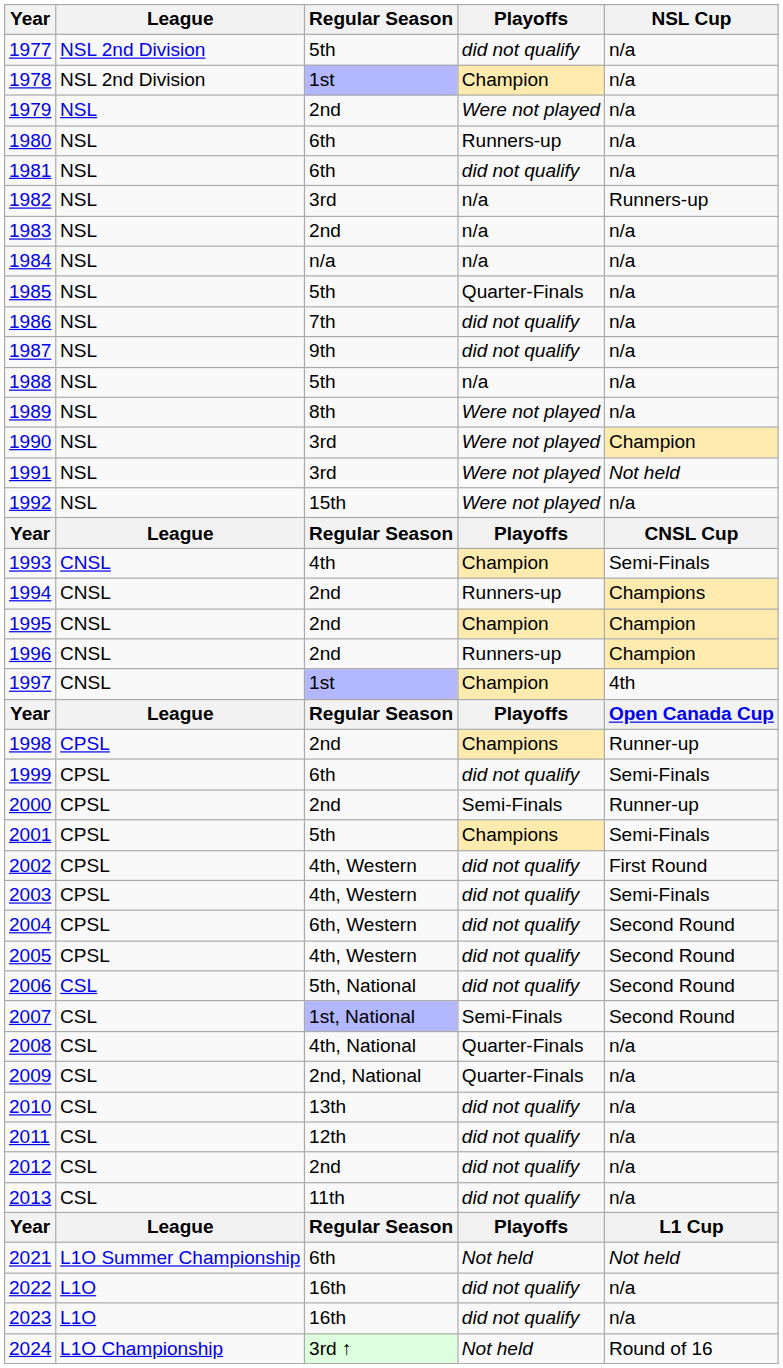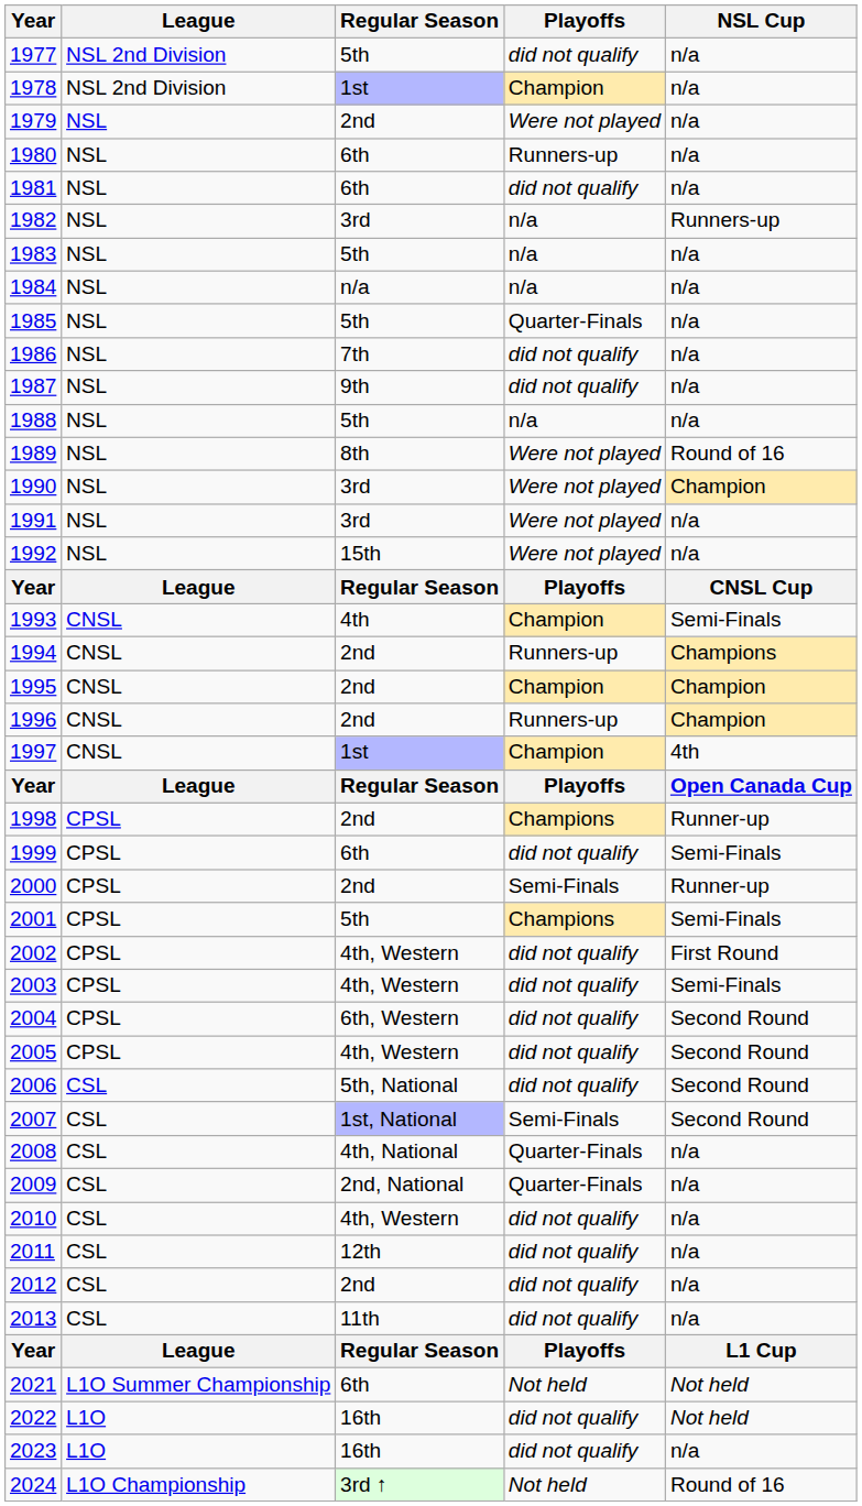1983 | Regular Season: 2nd -> 5th
1989 | NSL Cup: n/a -> Round of 16
1991 | NSL Cup: Not held -> n/a
2010 | Regular Season: 13th -> 4th, Western
2022 | NSL Cup: n/a -> Not held
